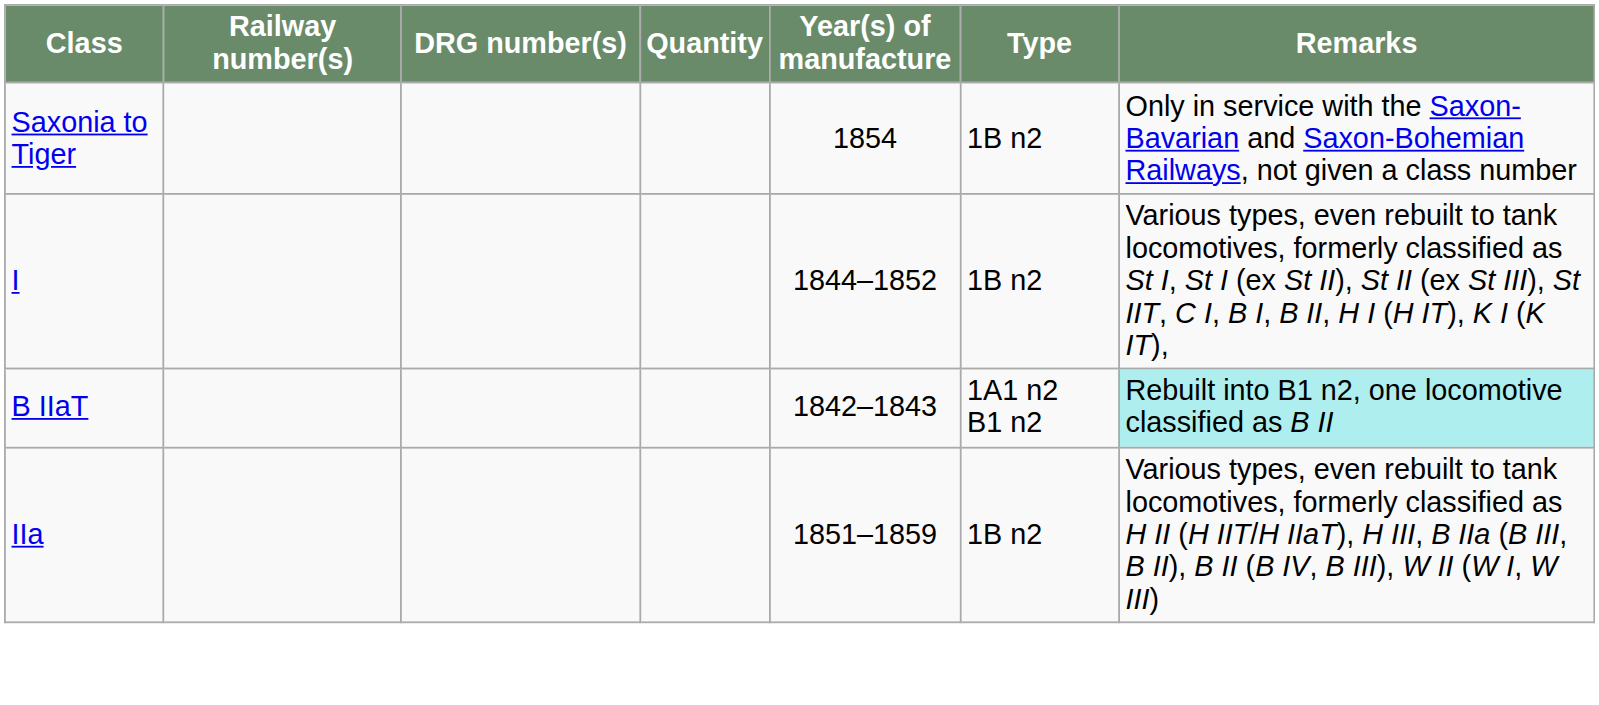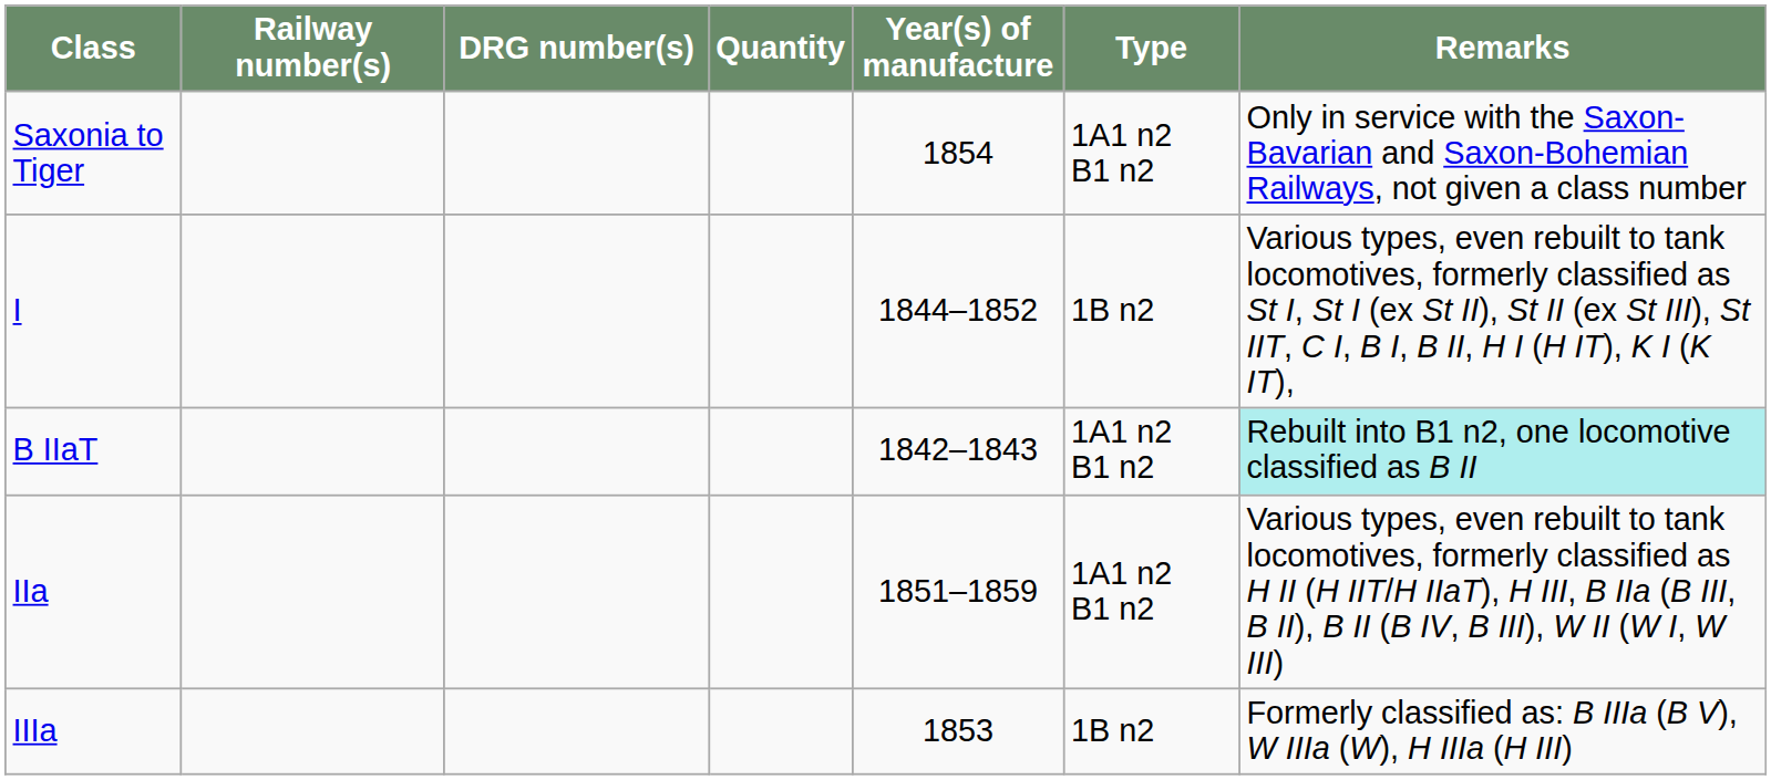Saxonia to Tiger | Type: 1B n2 -> 1A1 n2 B1 n2
IIa | Type: 1B n2 -> 1A1 n2 B1 n2
+ row: IIIa | 1853 | 1B n2 | Formerly classified as: B IIIa (B V), W IIIa (W), H IIIa (H III)
